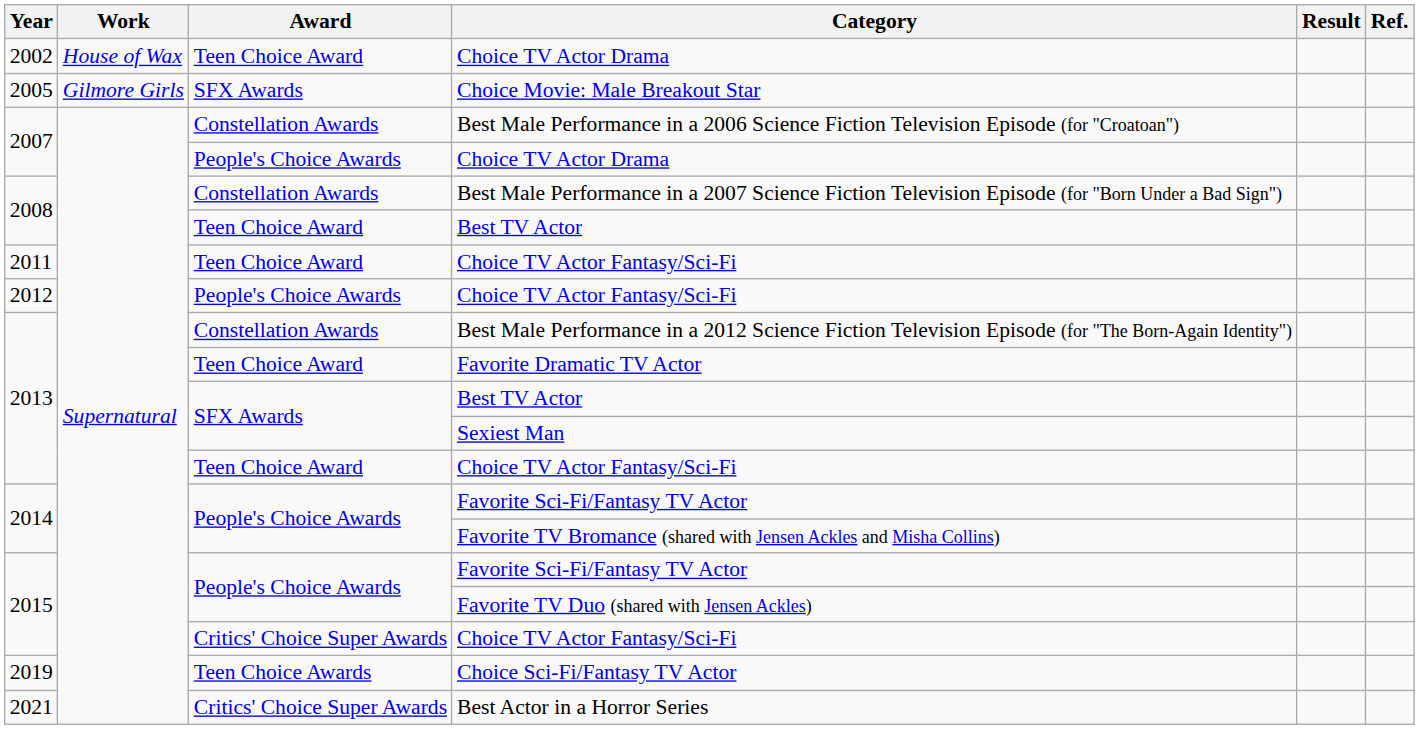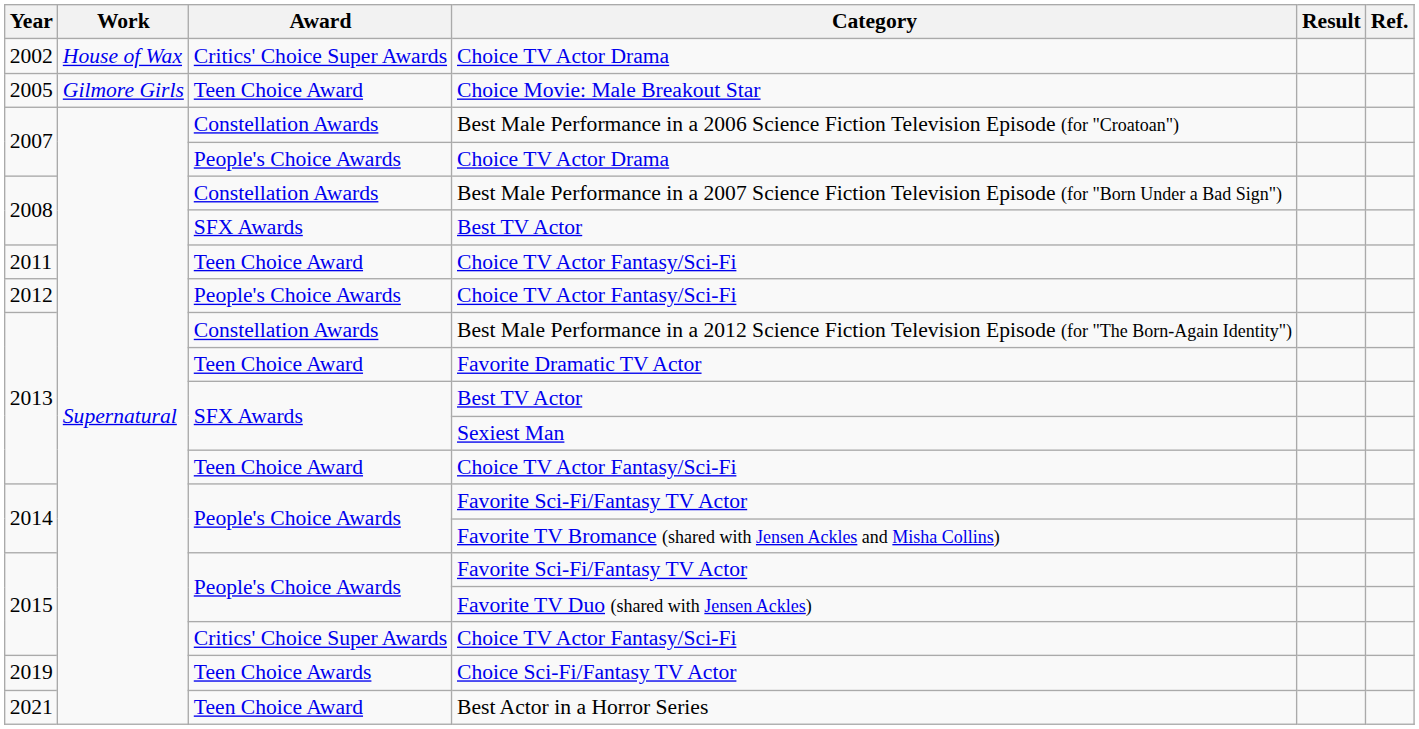2002 / Choice TV Actor Drama | Award: Teen Choice Award -> Critics' Choice Super Awards
Choice Movie: Male Breakout Star | Award: SFX Awards -> Teen Choice Award
2008 / Best TV Actor | Award: Teen Choice Award -> SFX Awards
Best Actor in a Horror Series | Award: Critics' Choice Super Awards -> Teen Choice Award
